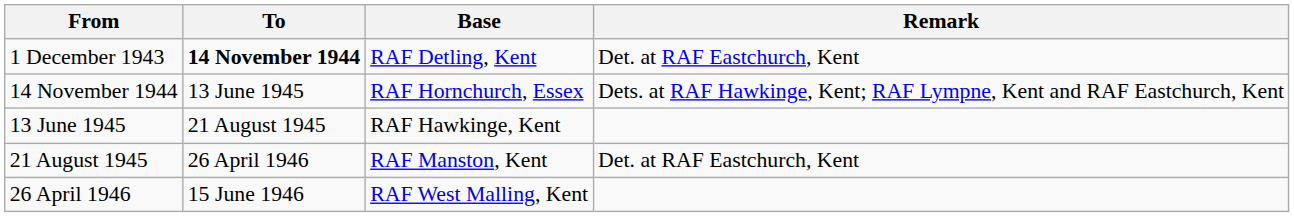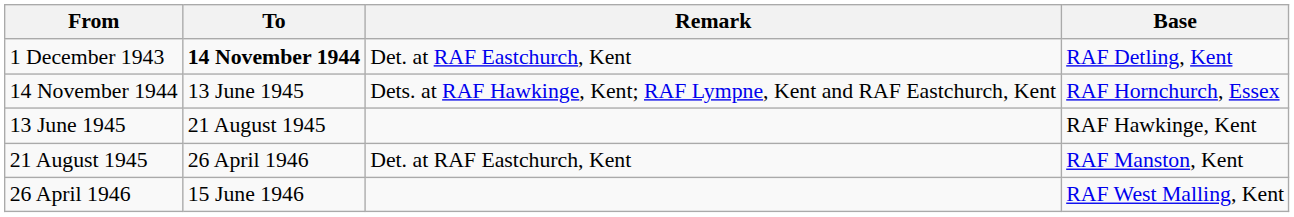columns swapped: Base <-> Remark
